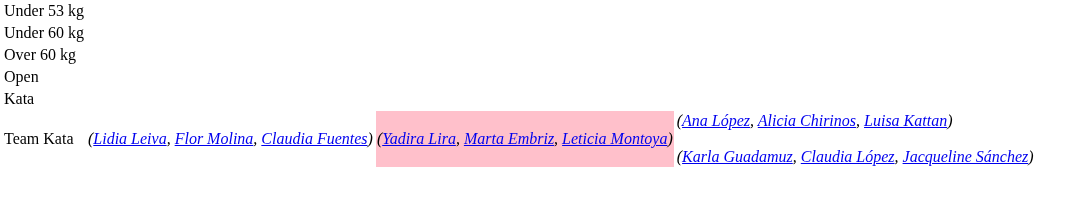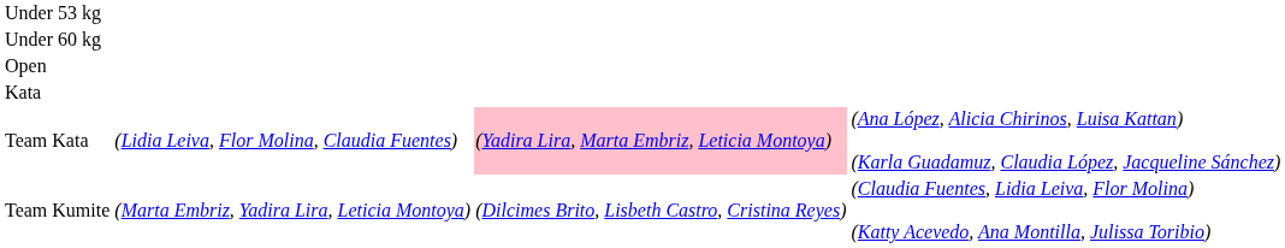- row: Over 60 kg
+ row: Team Kumite | (Marta Embriz, Yadira Lira, Leticia Montoya) | (Dilcimes Brito, Lisbeth Castro, Cristina Reyes) | (Claudia Fuentes, Lidia Leiva, Flor Molina) (Katty Acevedo, Ana Montilla, Julissa Toribio)
